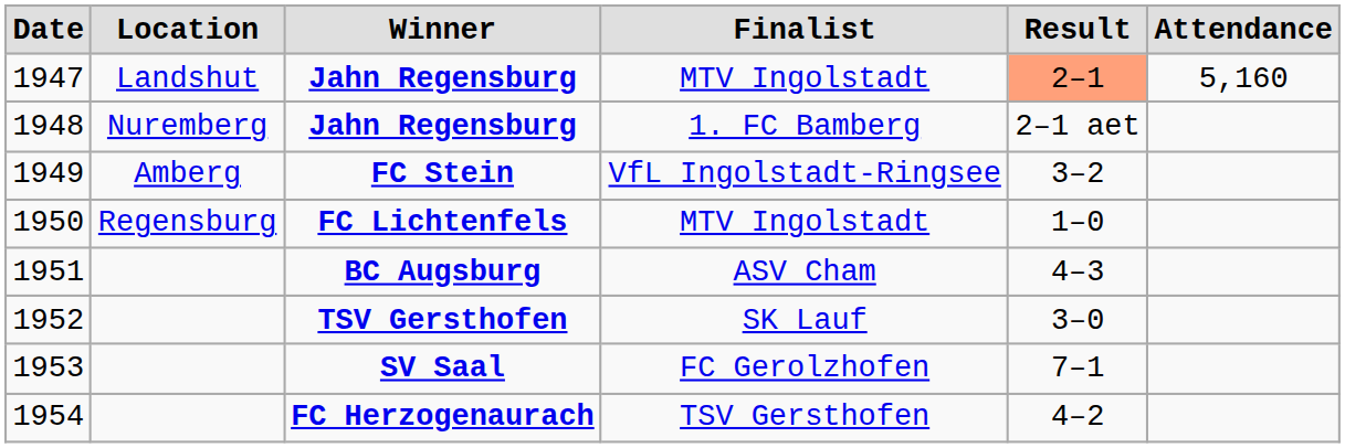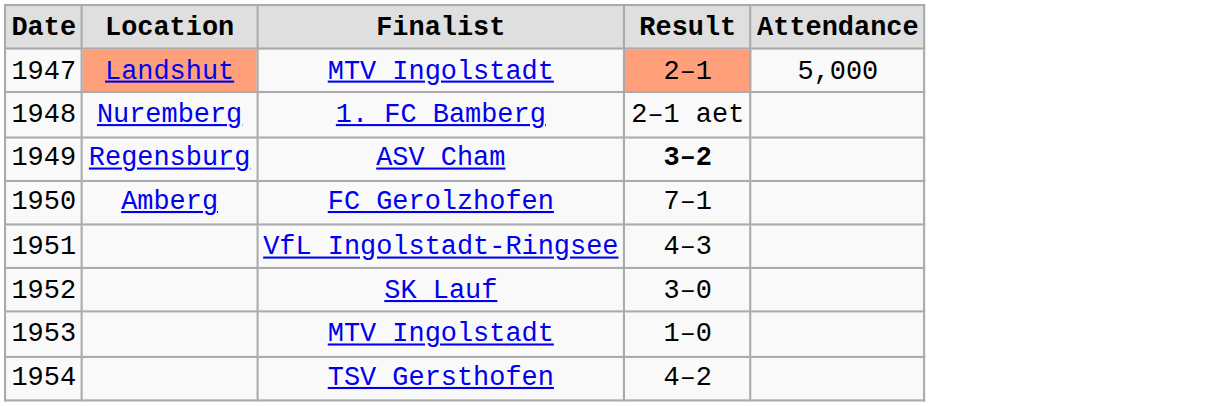- column: Winner | Jahn Regensburg | Jahn Regensburg | FC Stein | FC Lichtenfels | BC Augsburg | TSV Gersthofen | SV Saal | FC Herzogenaurach
1947 | Location: no background -> lightsalmon background
1947 | Attendance: 5,160 -> 5,000
1949 | Location: Amberg -> Regensburg
1949 | Finalist: VfL Ingolstadt-Ringsee -> ASV Cham
1949 | Result: normal -> bold
1950 | Location: Regensburg -> Amberg
1950 | Finalist: MTV Ingolstadt -> FC Gerolzhofen
1950 | Result: 1–0 -> 7–1
1951 | Finalist: ASV Cham -> VfL Ingolstadt-Ringsee
1953 | Finalist: FC Gerolzhofen -> MTV Ingolstadt
1953 | Result: 7–1 -> 1–0
